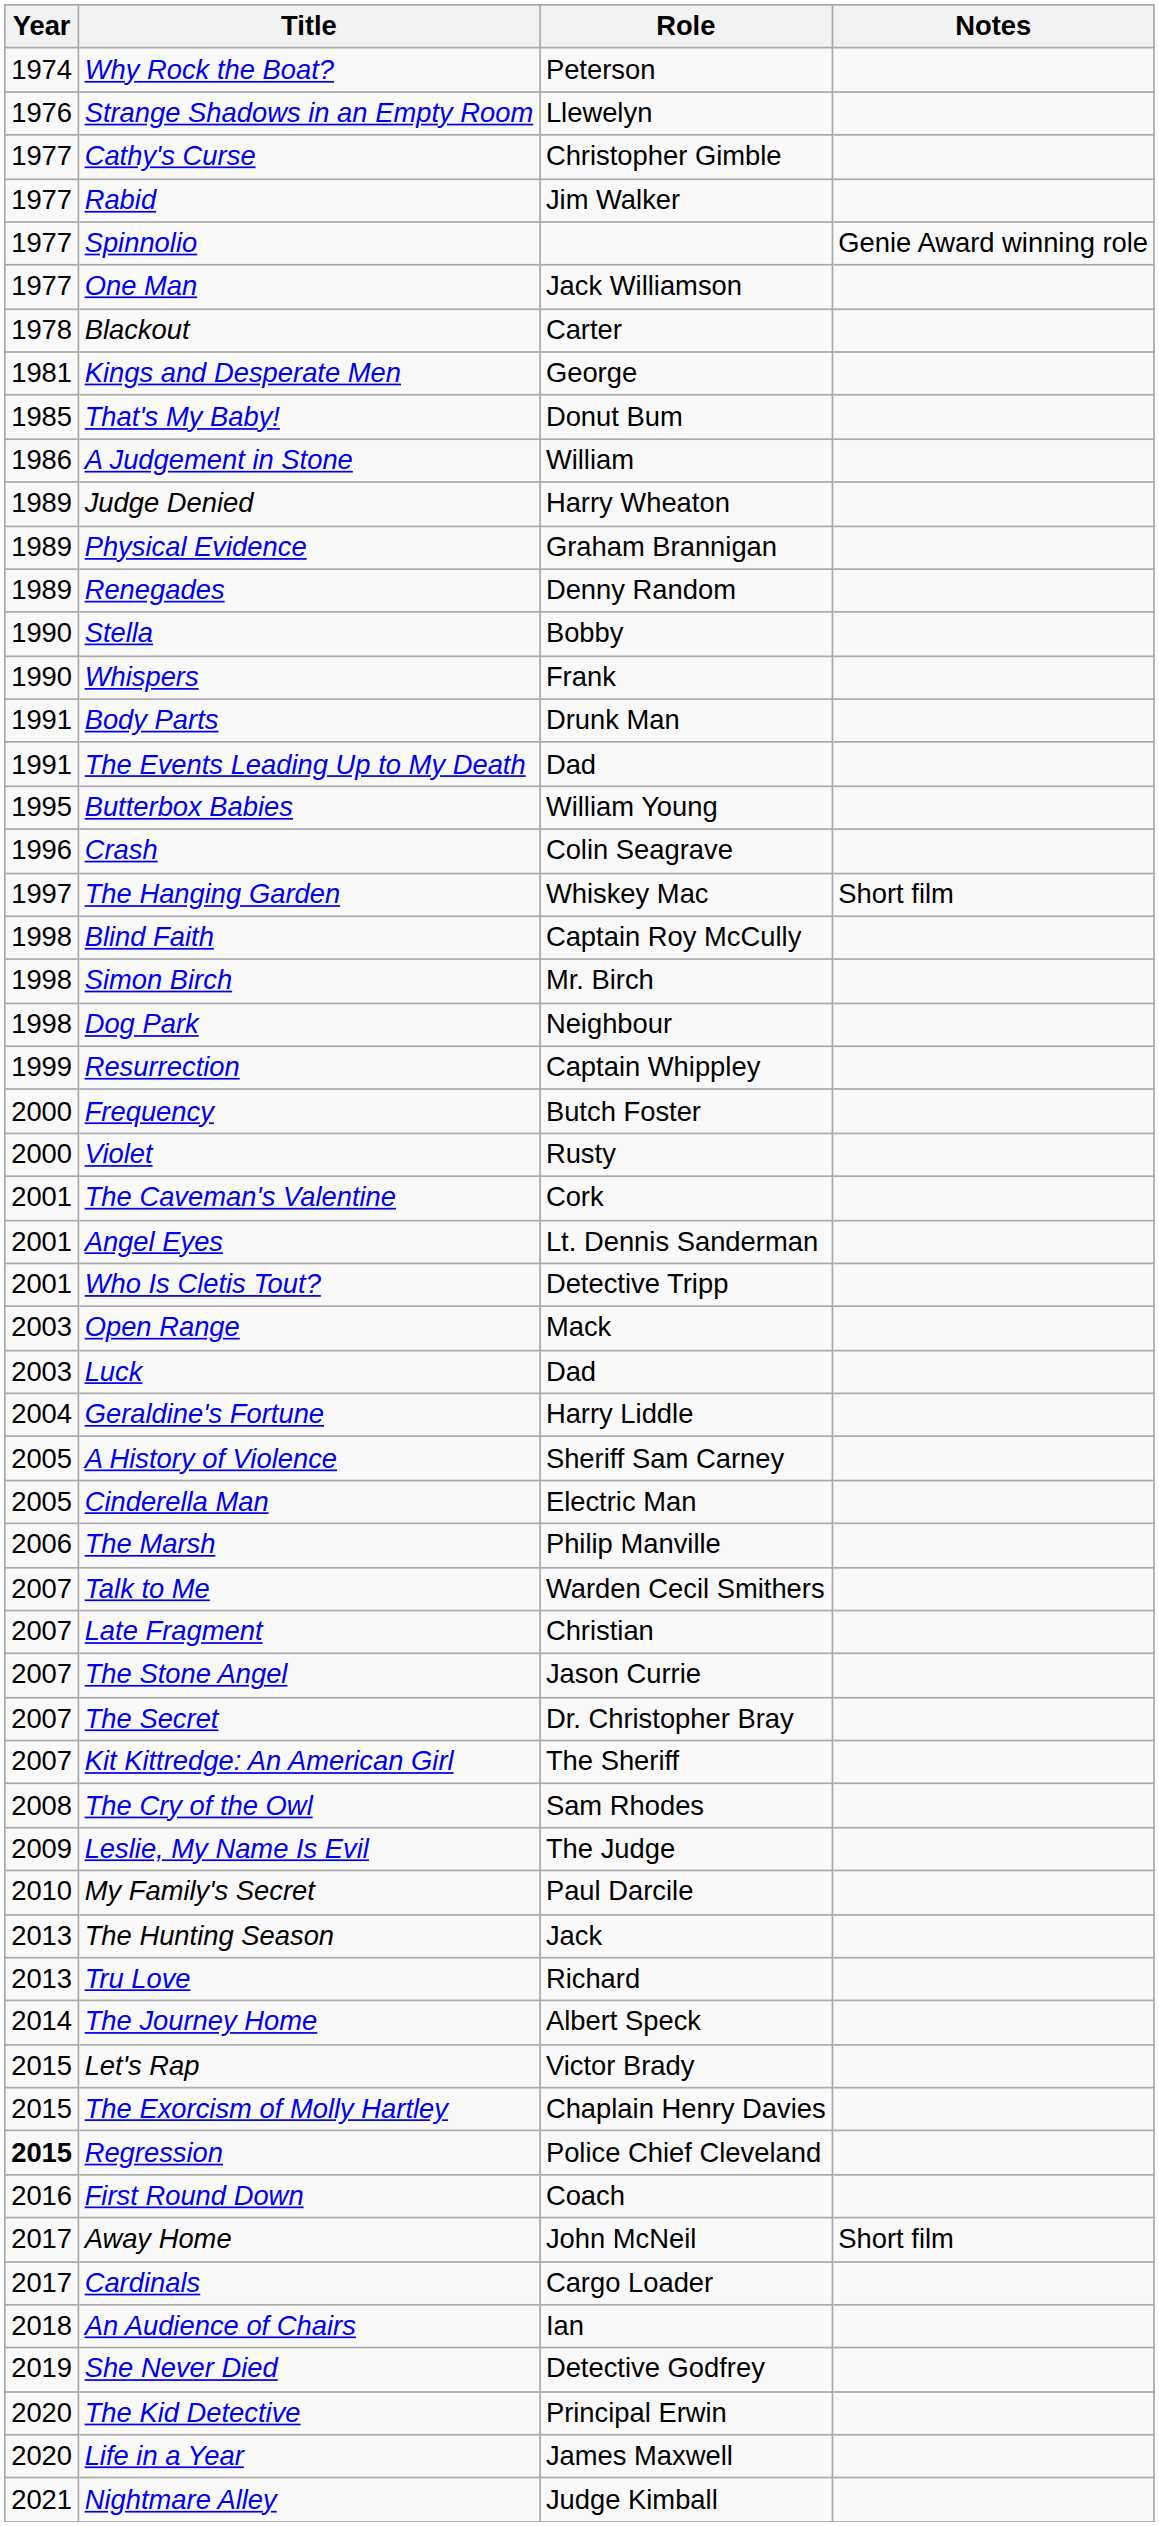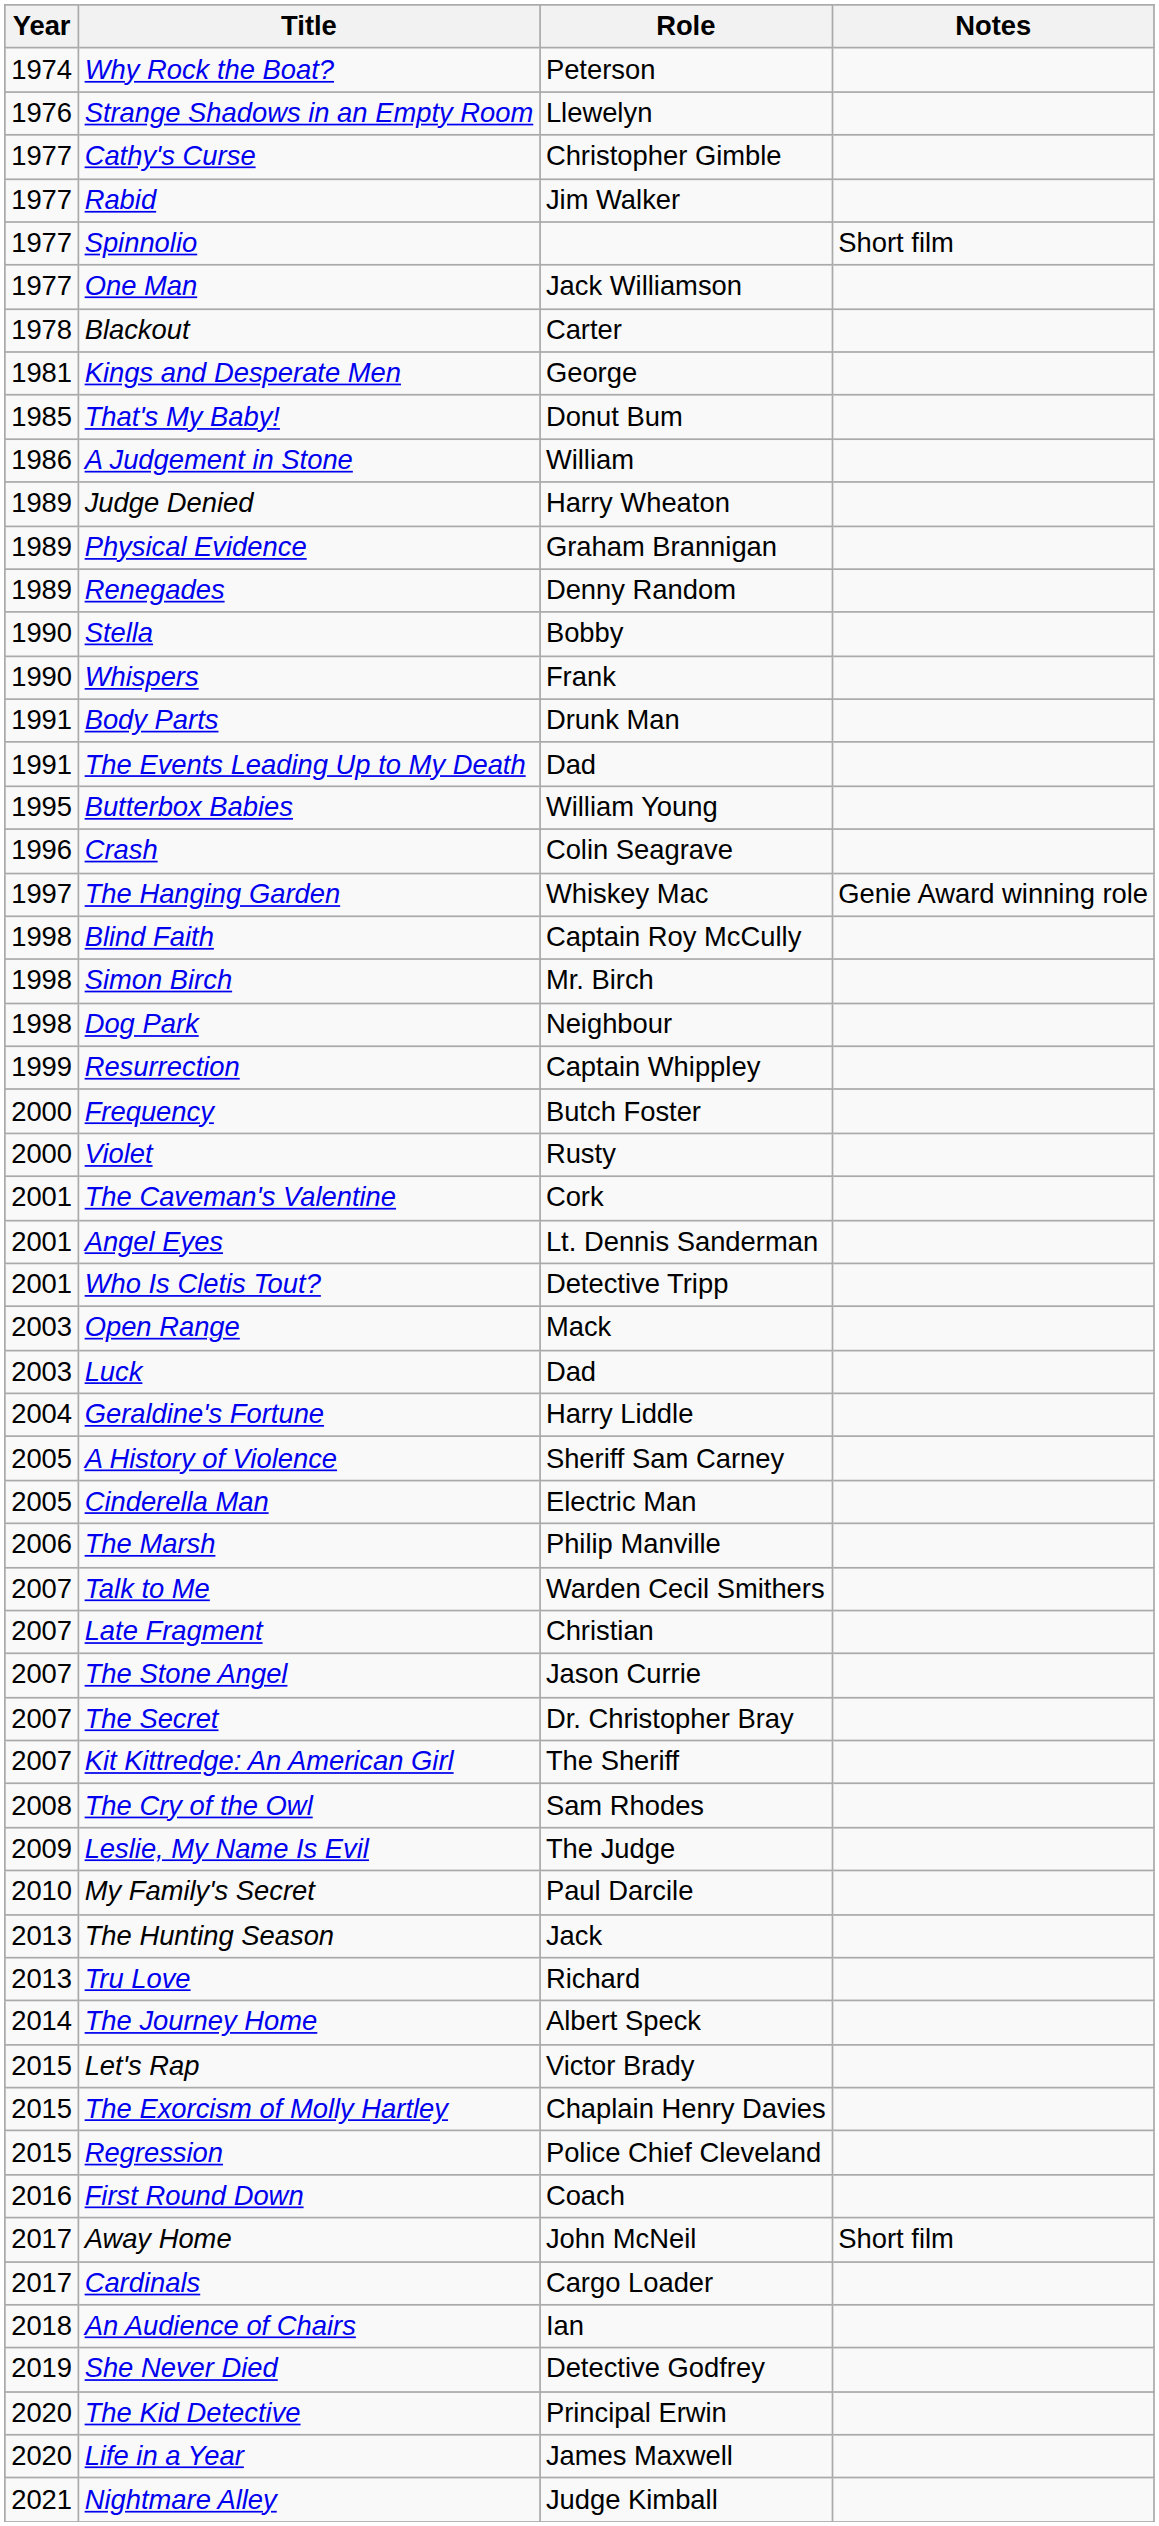Spinnolio | Notes: Genie Award winning role -> Short film
The Hanging Garden | Notes: Short film -> Genie Award winning role
Regression | Year: bold -> normal
